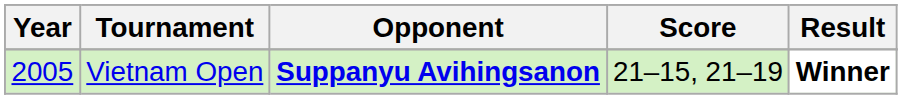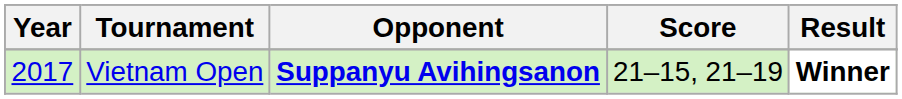Vietnam Open | Year: 2005 -> 2017
